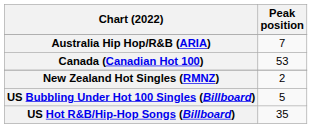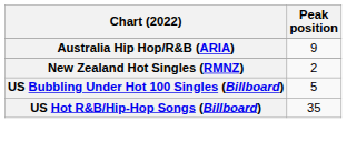Australia Hip Hop/R&B (ARIA) | Peak position: 7 -> 9
- row: Canada (Canadian Hot 100) | 53
